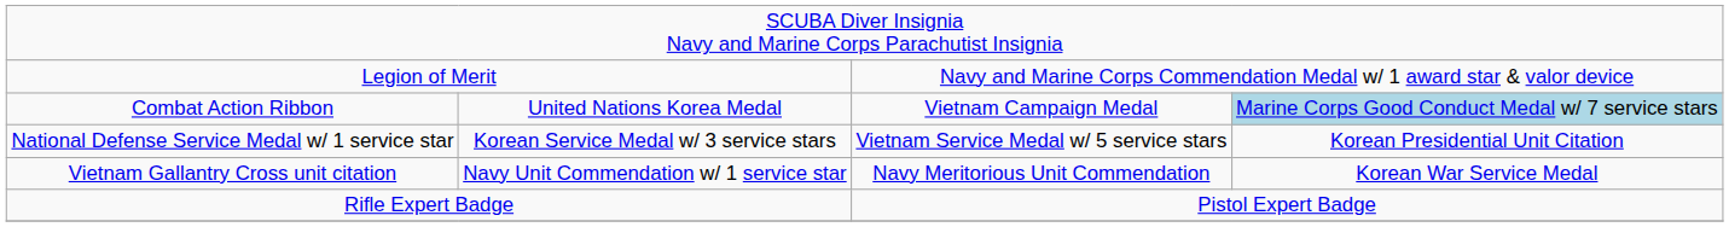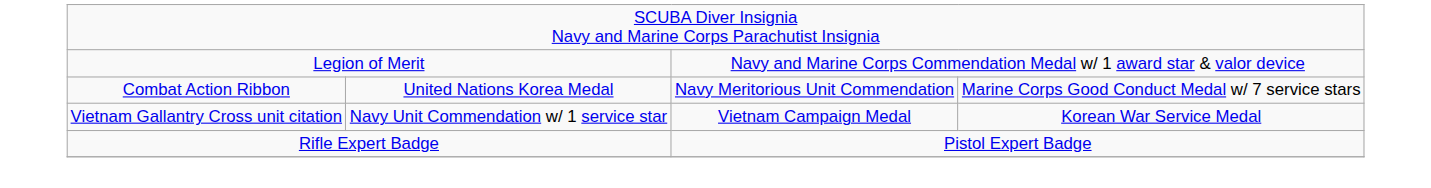Combat Action Ribbon | column 3: Vietnam Campaign Medal -> Navy Meritorious Unit Commendation
Combat Action Ribbon | column 4: lightblue background -> no background
- row: National Defense Service Medal w/ 1 service star | Korean Service Medal w/ 3 service stars | Vietnam Service Medal w/ 5 service stars | Korean Presidential Unit Citation
Vietnam Gallantry Cross unit citation | column 3: Navy Meritorious Unit Commendation -> Vietnam Campaign Medal
